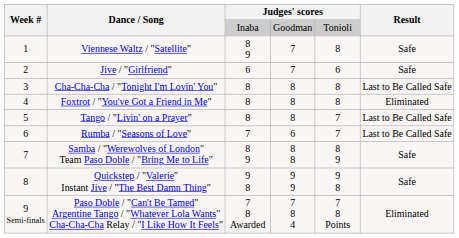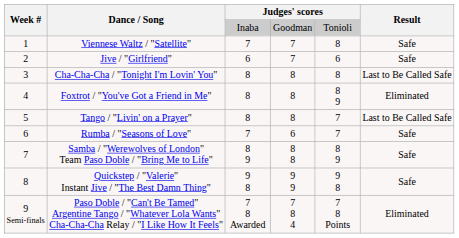Viennese Waltz / "Satellite" | column 3: 8 9 -> 7
Foxtrot / "You've Got a Friend in Me" | column 5: 8 -> 8 9
Rumba / "Seasons of Love" | Result: Last to Be Called Safe -> Safe
